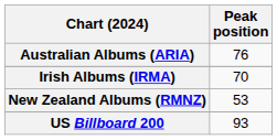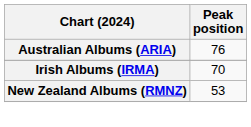- row: US Billboard 200 | 93
